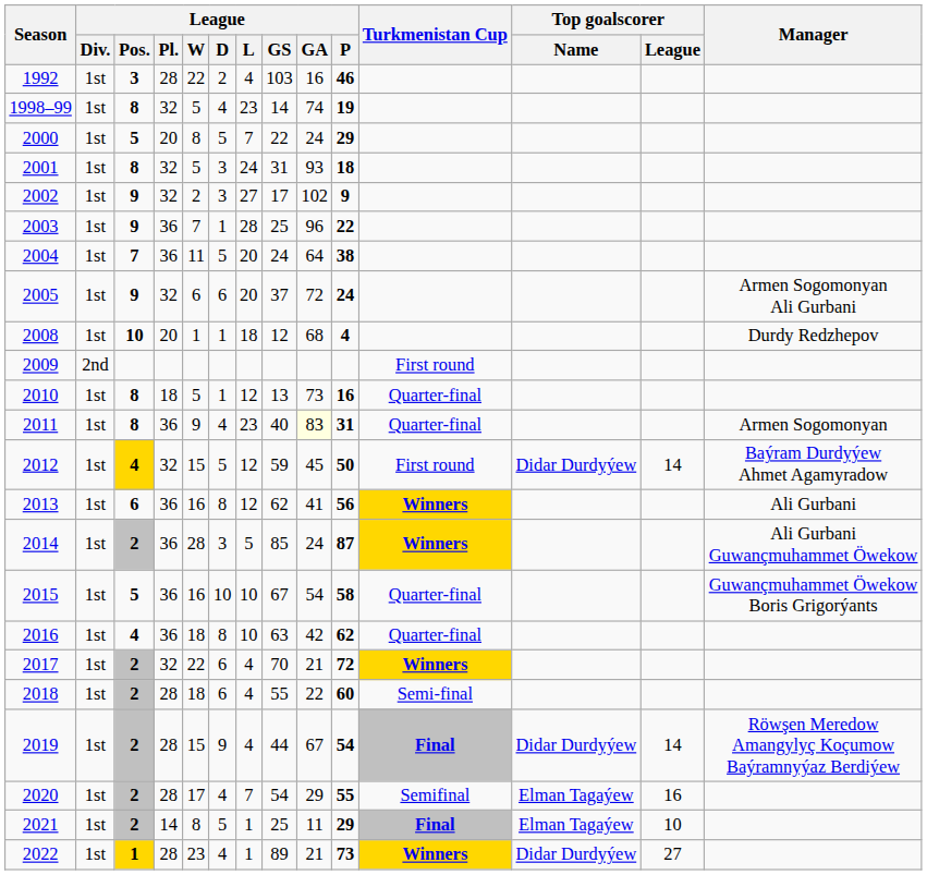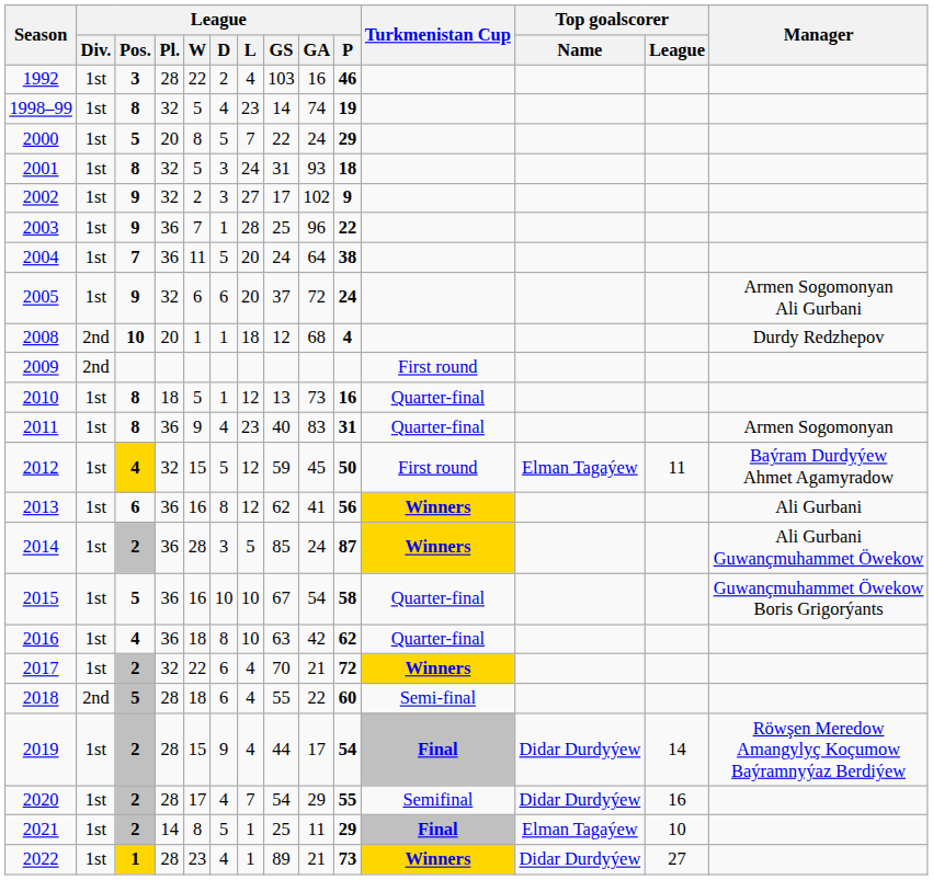2008 | League / Div.: 1st -> 2nd
2011 | League / GA: lightyellow background -> no background
2012 | Top goalscorer / Name: Didar Durdyýew -> Elman Tagaýew
2012 | Top goalscorer / League: 14 -> 11
2018 | League / Div.: 1st -> 2nd
2018 | League / Pos.: 2 -> 5
2019 | League / GA: 67 -> 17
2020 | Top goalscorer / Name: Elman Tagaýew -> Didar Durdyýew
